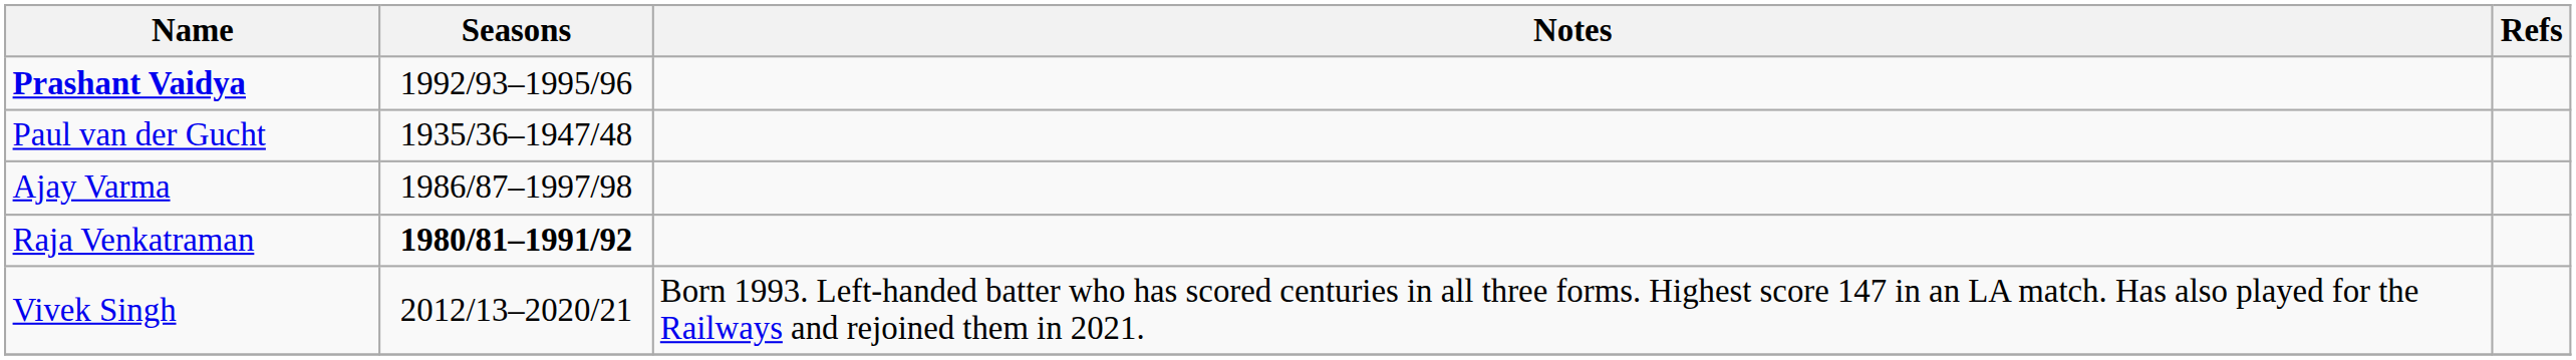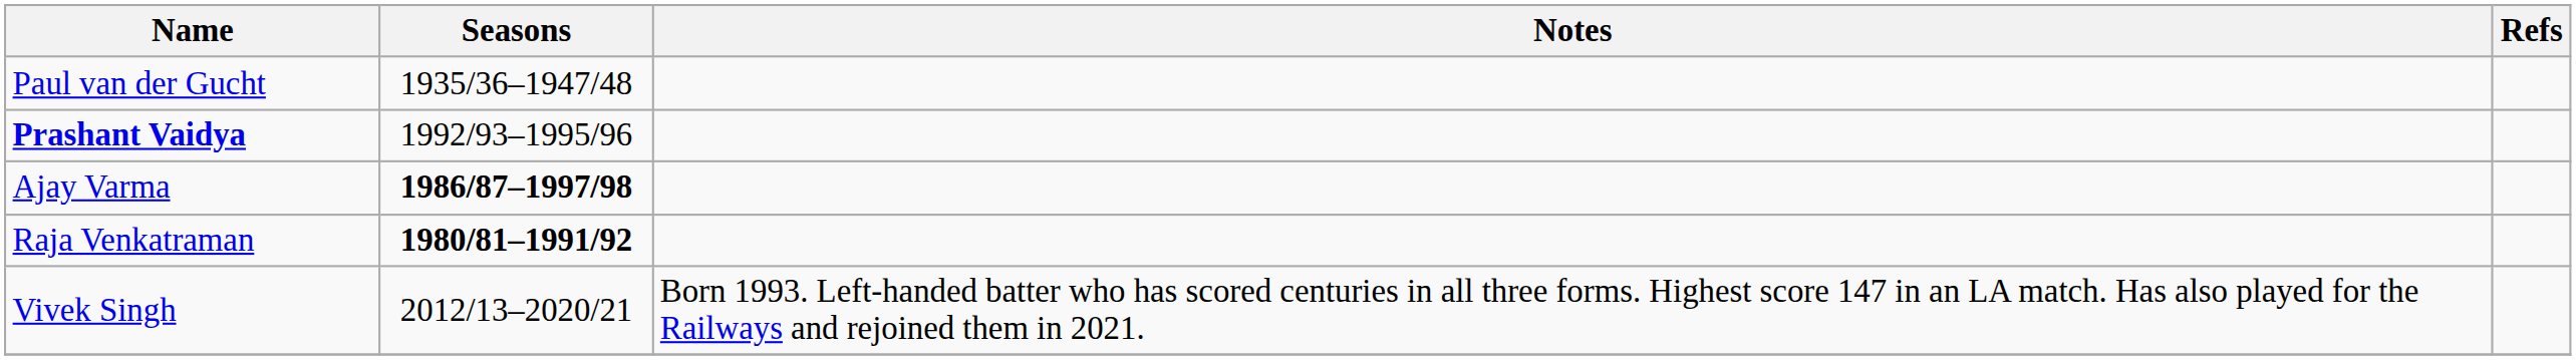rows swapped: Prashant Vaidya <-> Paul van der Gucht
Ajay Varma | Seasons: normal -> bold
